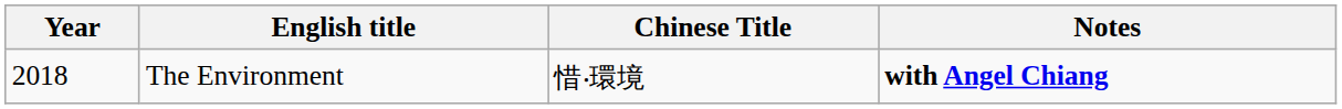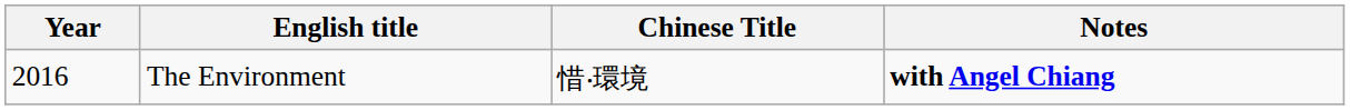The Environment | Year: 2018 -> 2016
